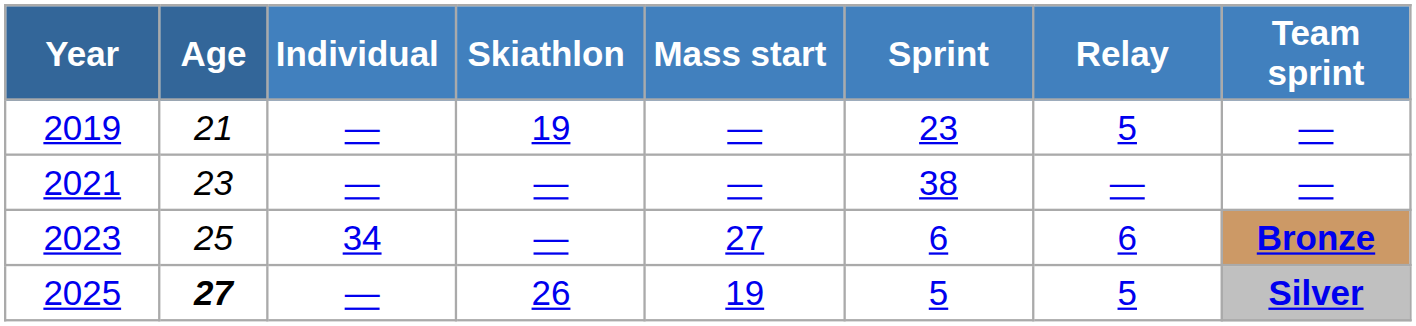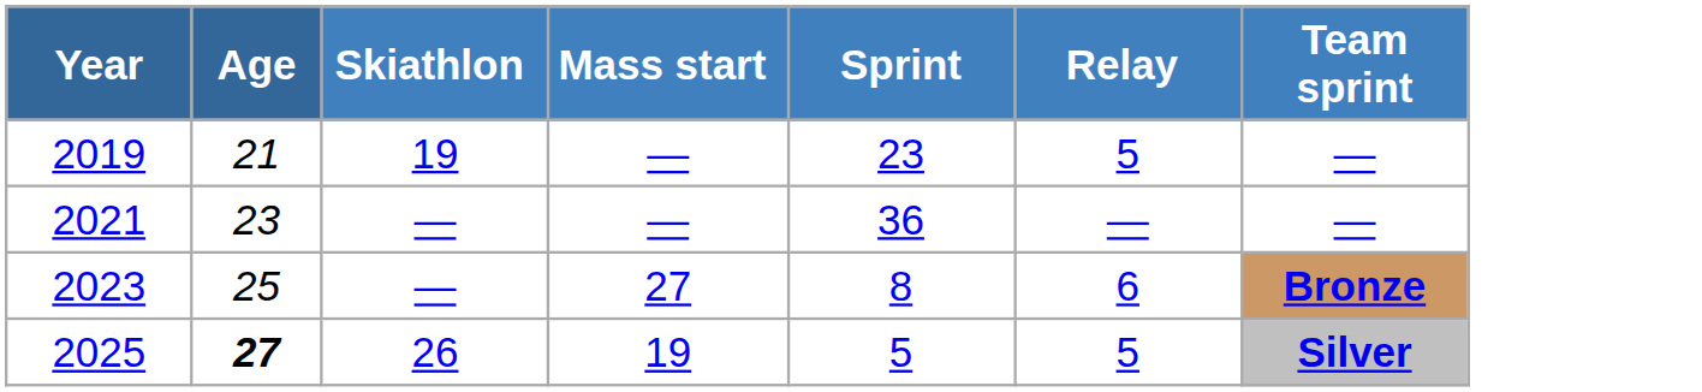- column: Individual | — | — | 34 | —
2021 | Sprint: 38 -> 36
2023 | Sprint: 6 -> 8
